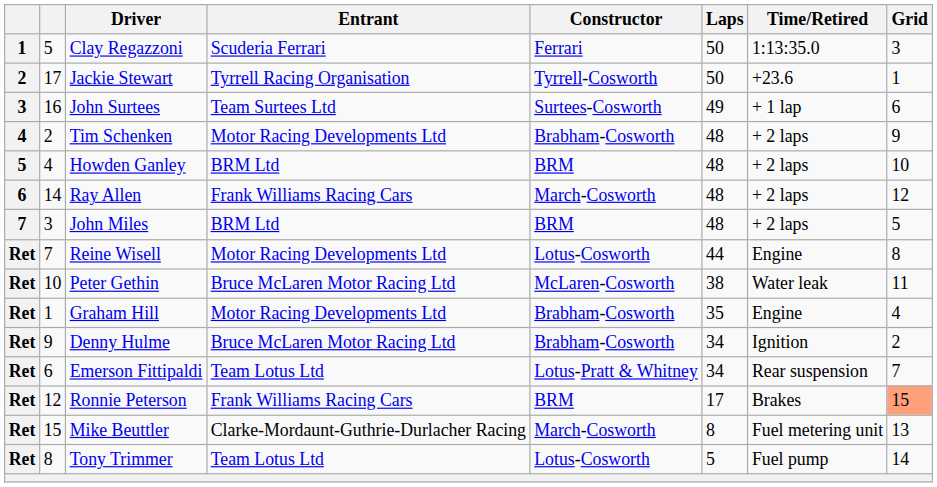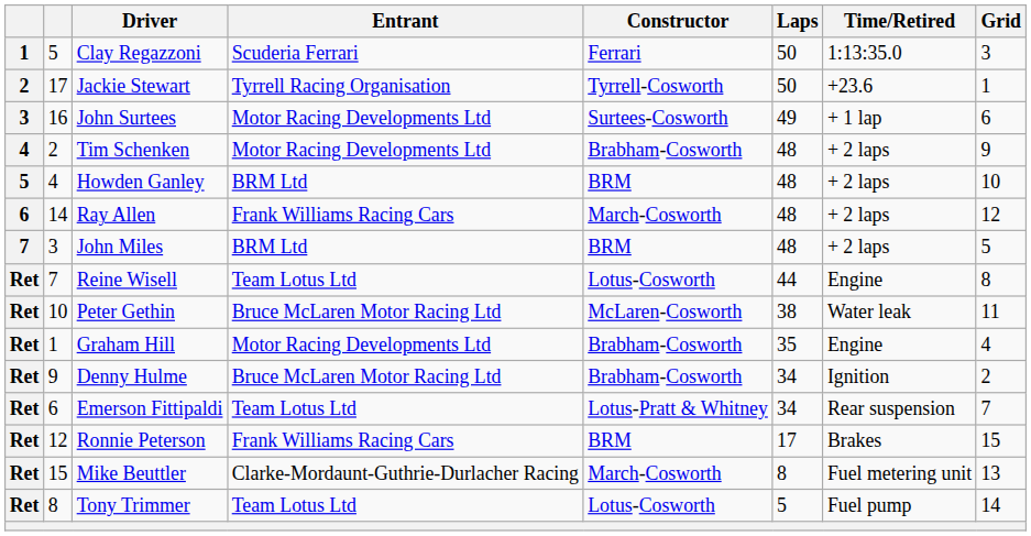John Surtees | Entrant: Team Surtees Ltd -> Motor Racing Developments Ltd
Reine Wisell | Entrant: Motor Racing Developments Ltd -> Team Lotus Ltd
Ronnie Peterson | Grid: lightsalmon background -> no background
